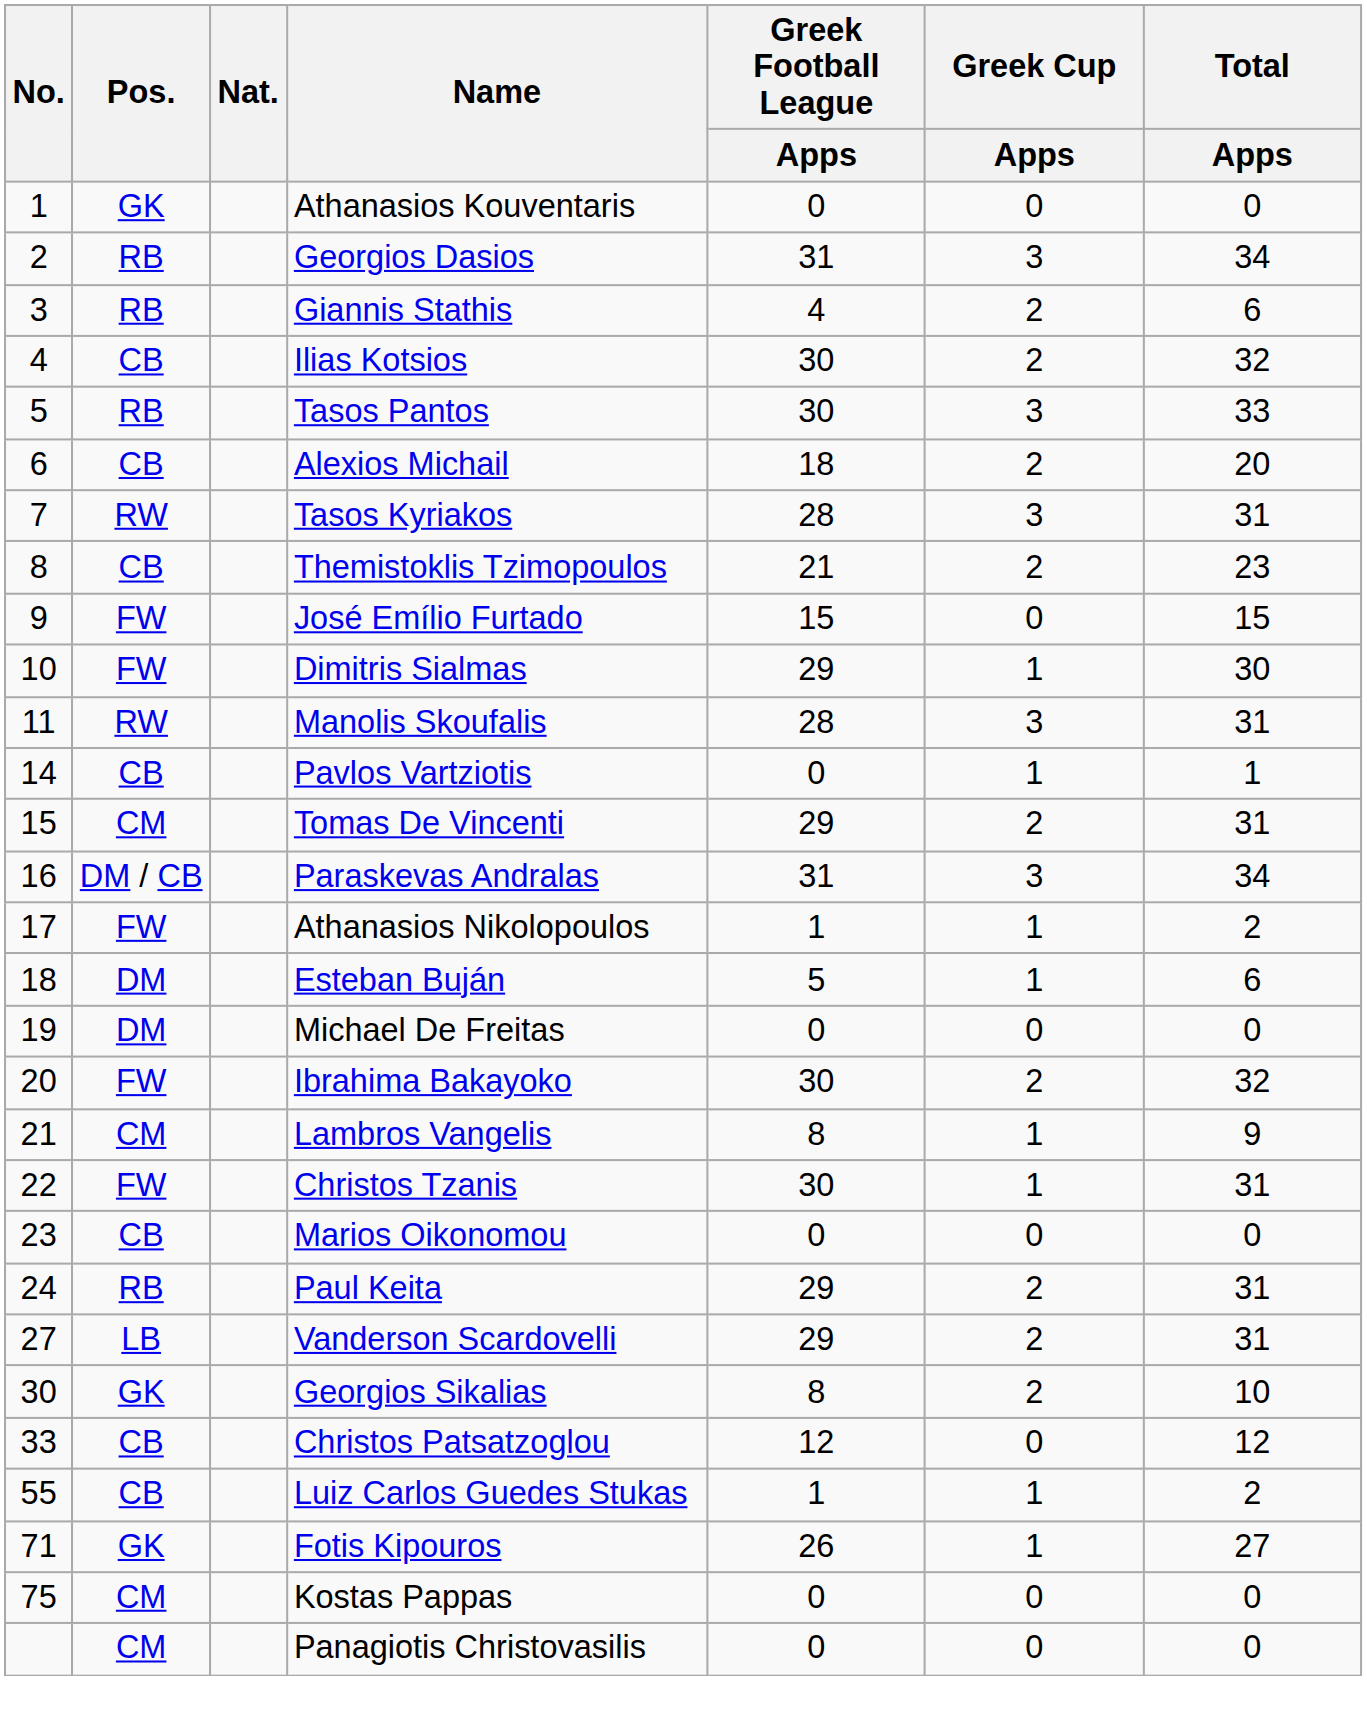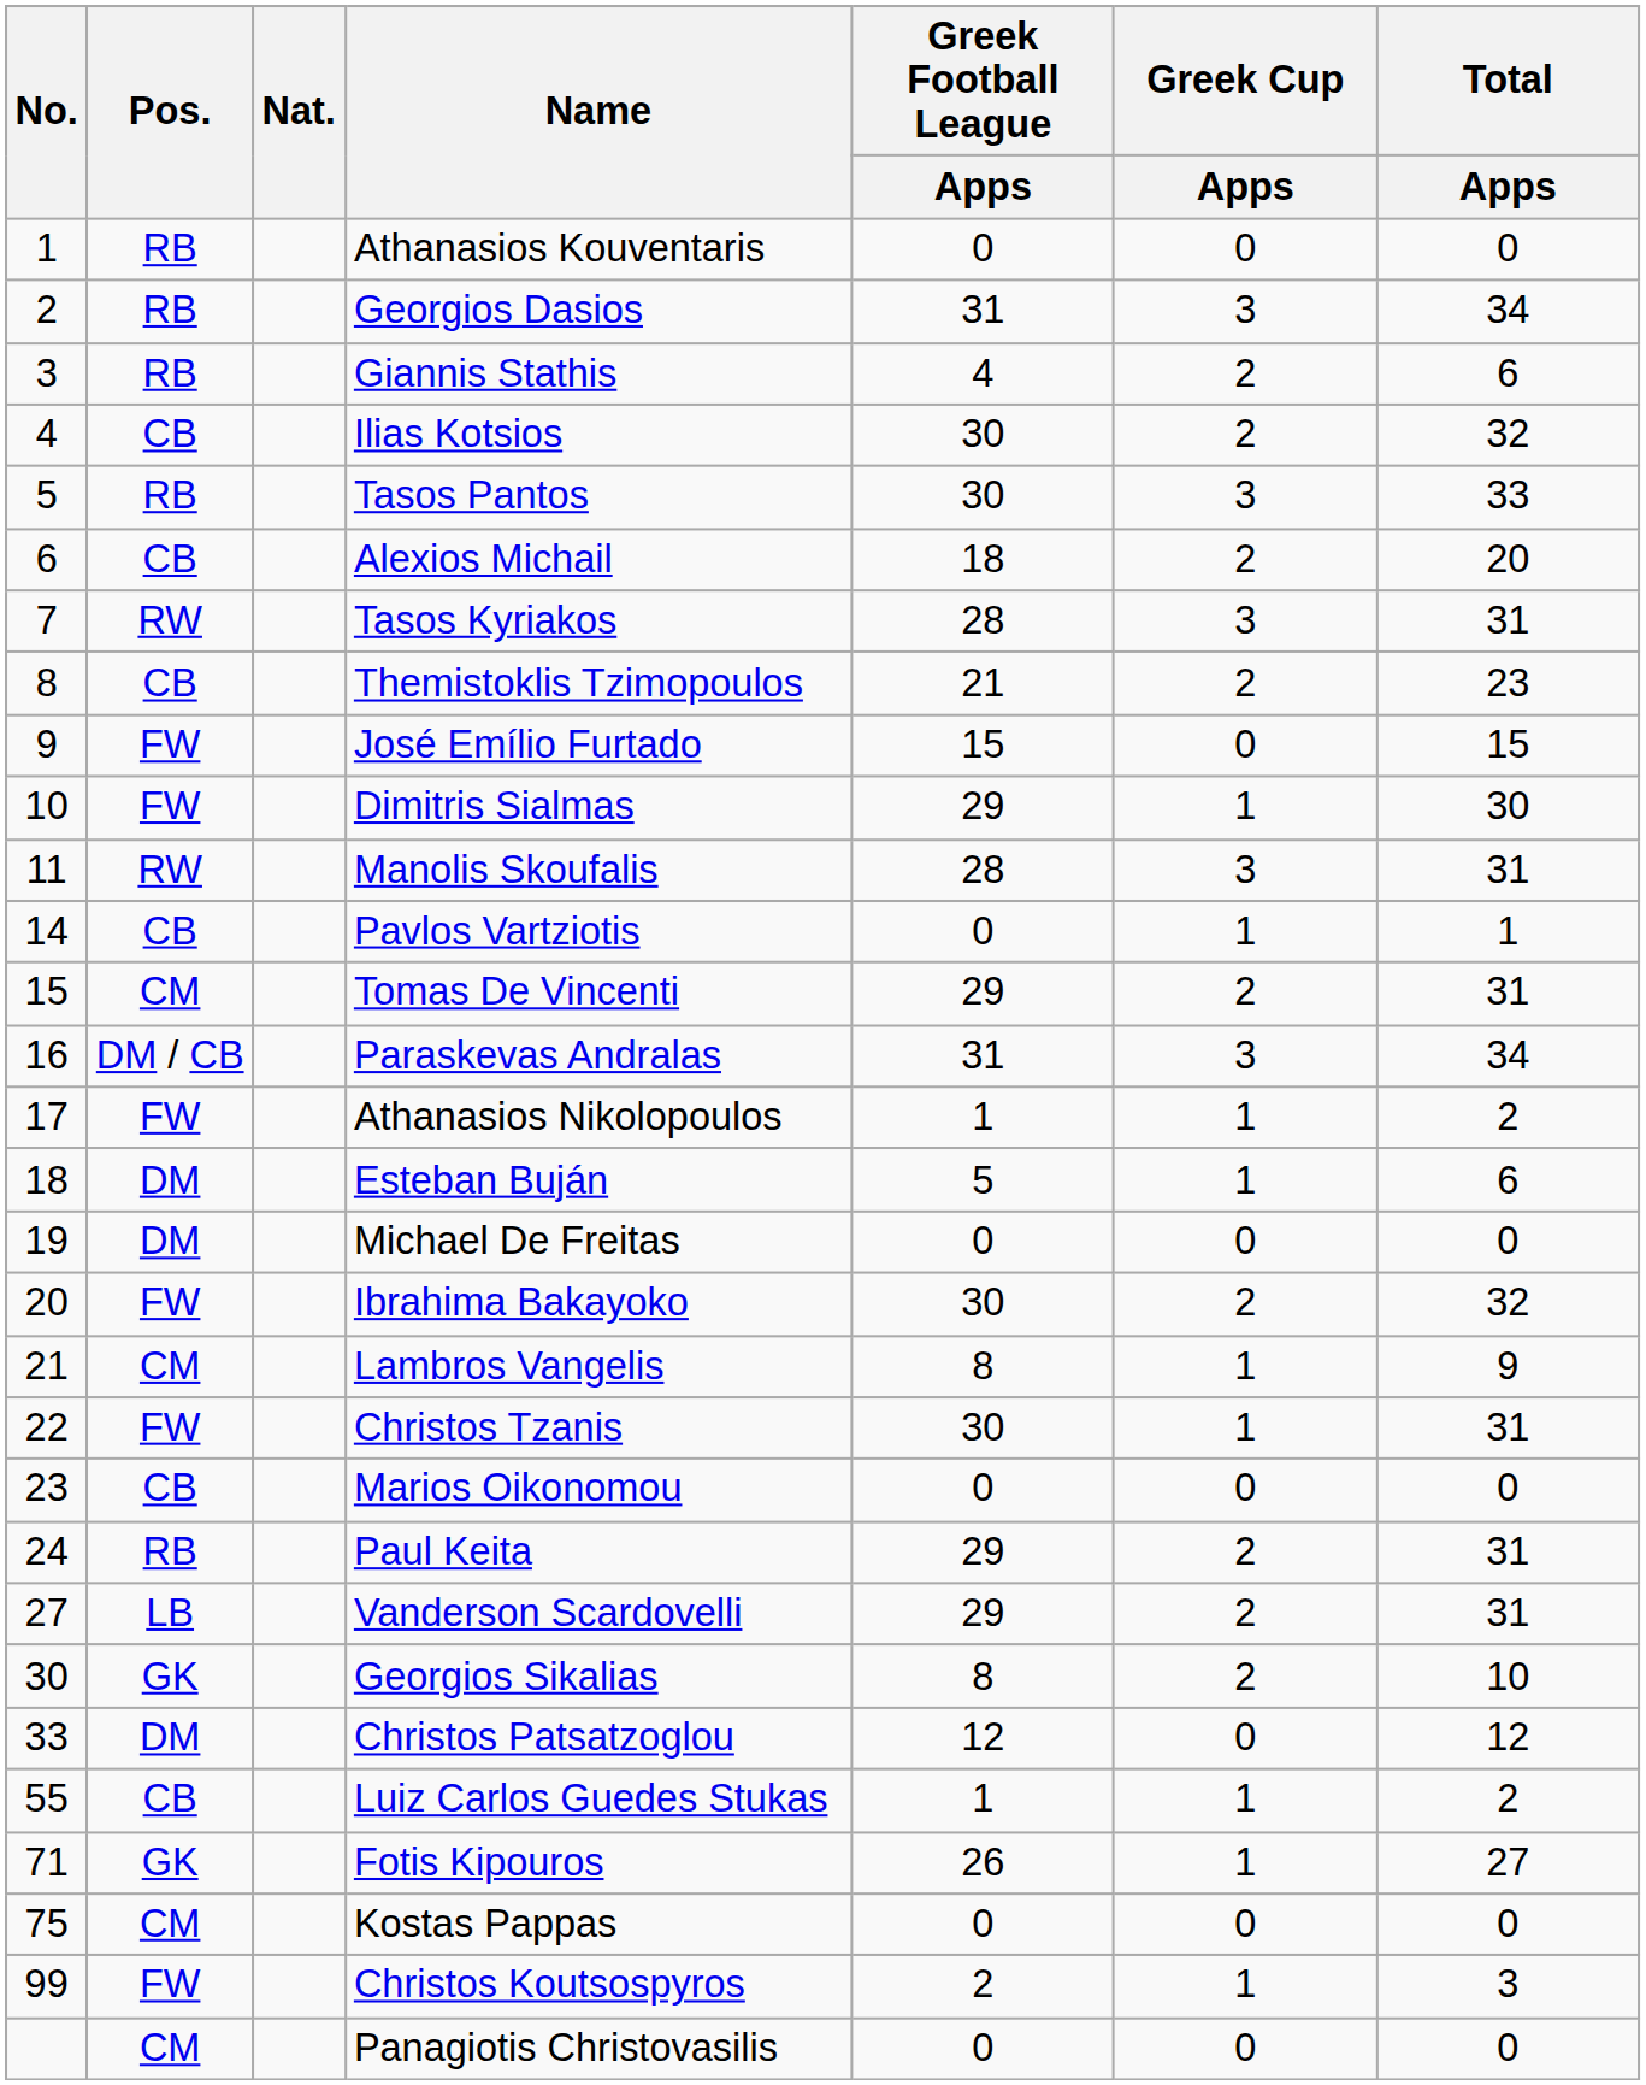Athanasios Kouventaris | Pos.: GK -> RB
Christos Patsatzoglou | Pos.: CB -> DM
+ row: 99 | FW | Christos Koutsospyros | 2 | 1 | 3
